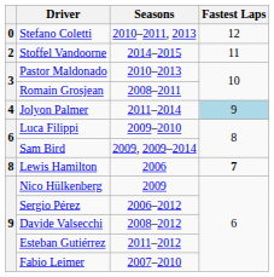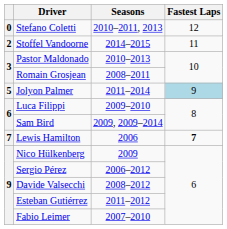Jolyon Palmer | column 1: 4 -> 5
Lewis Hamilton | column 1: 8 -> 7
